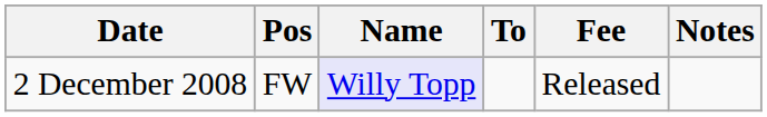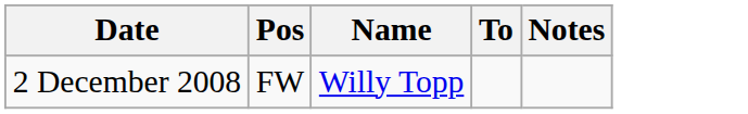- column: Fee | Released
2 December 2008 | Name: lavender background -> no background
